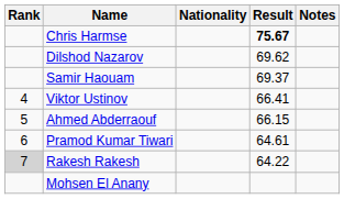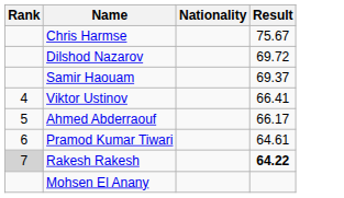- column: Notes
Chris Harmse | Result: bold -> normal
Dilshod Nazarov | Result: 69.62 -> 69.72
Ahmed Abderraouf | Result: 66.15 -> 66.17
Rakesh Rakesh | Result: normal -> bold
